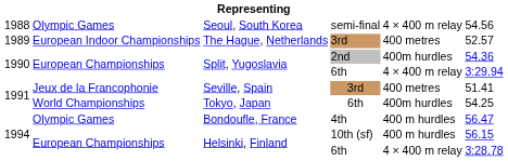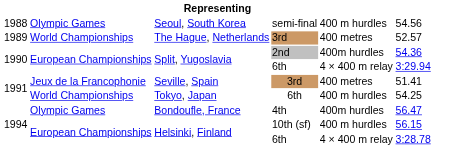Seoul, South Korea | column 5: 4 × 400 m relay -> 400 m hurdles
The Hague, Netherlands | column 2: European Indoor Championships -> World Championships
Tokyo, Japan | column 5: 400m hurdles -> 400 m hurdles
Bondoufle, France | column 5: 400 m hurdles -> 400m hurdles
